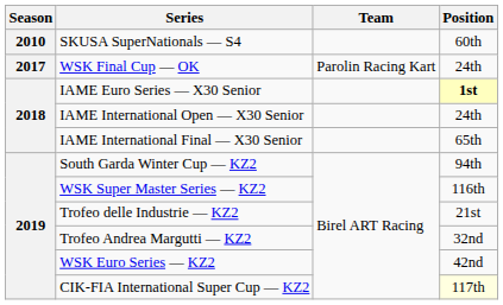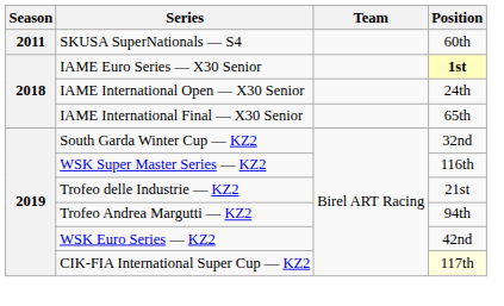SKUSA SuperNationals — S4 | Season: 2010 -> 2011
- row: 2017 | WSK Final Cup — OK | Parolin Racing Kart | 24th
South Garda Winter Cup — KZ2 | Position: 94th -> 32nd
Trofeo Andrea Margutti — KZ2 | Position: 32nd -> 94th
